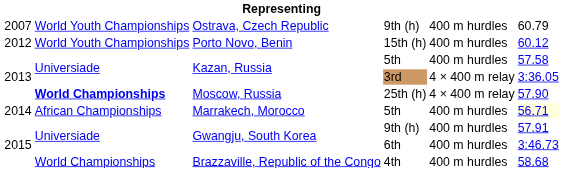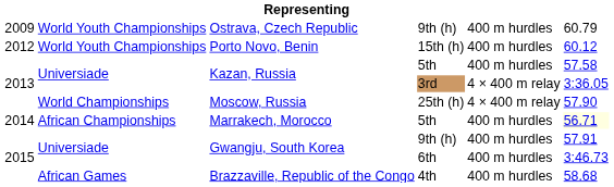Ostrava, Czech Republic | column 1: 2007 -> 2009
Moscow, Russia | column 2: bold -> normal
Brazzaville, Republic of the Congo | column 2: World Championships -> African Games
